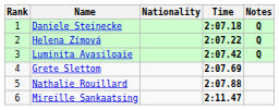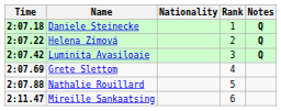columns swapped: Rank <-> Time
